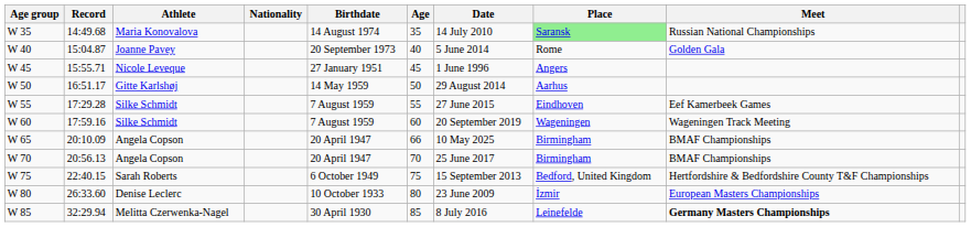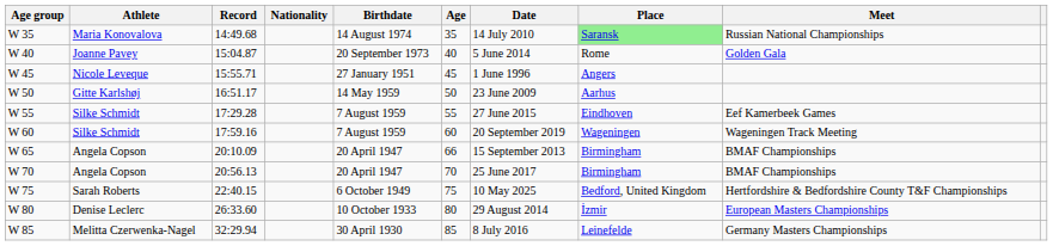columns swapped: Record <-> Athlete
W 50 | Date: 29 August 2014 -> 23 June 2009
W 65 | Date: 10 May 2025 -> 15 September 2013
W 75 | Date: 15 September 2013 -> 10 May 2025
W 80 | Date: 23 June 2009 -> 29 August 2014
W 85 | Meet: bold -> normal
